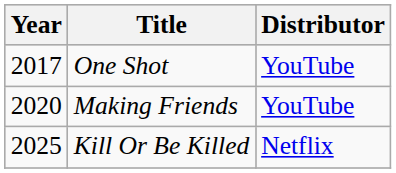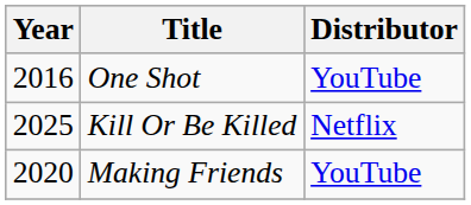One Shot | Year: 2017 -> 2016
rows swapped: Making Friends <-> Kill Or Be Killed
